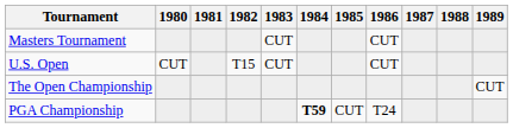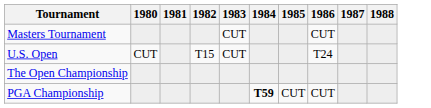- column: 1989 | CUT
U.S. Open | 1986: CUT -> T24
PGA Championship | 1986: T24 -> CUT
